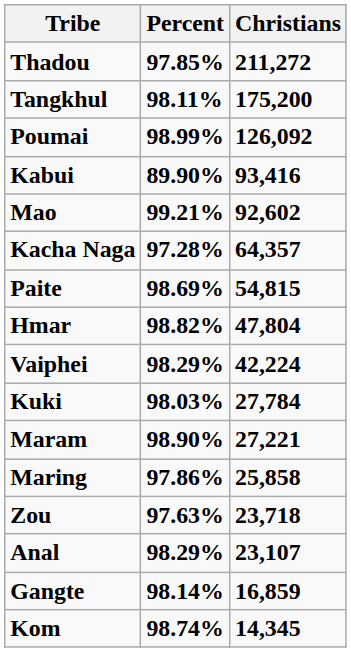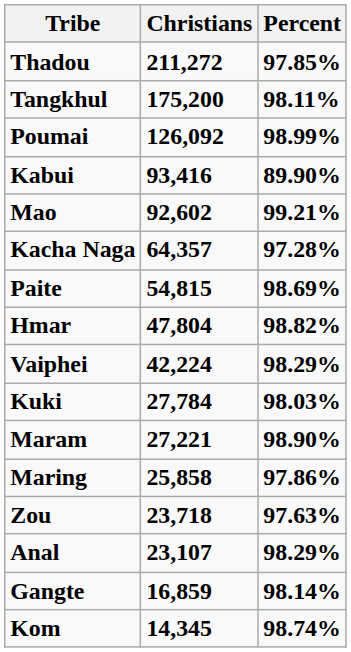columns swapped: Christians <-> Percent
